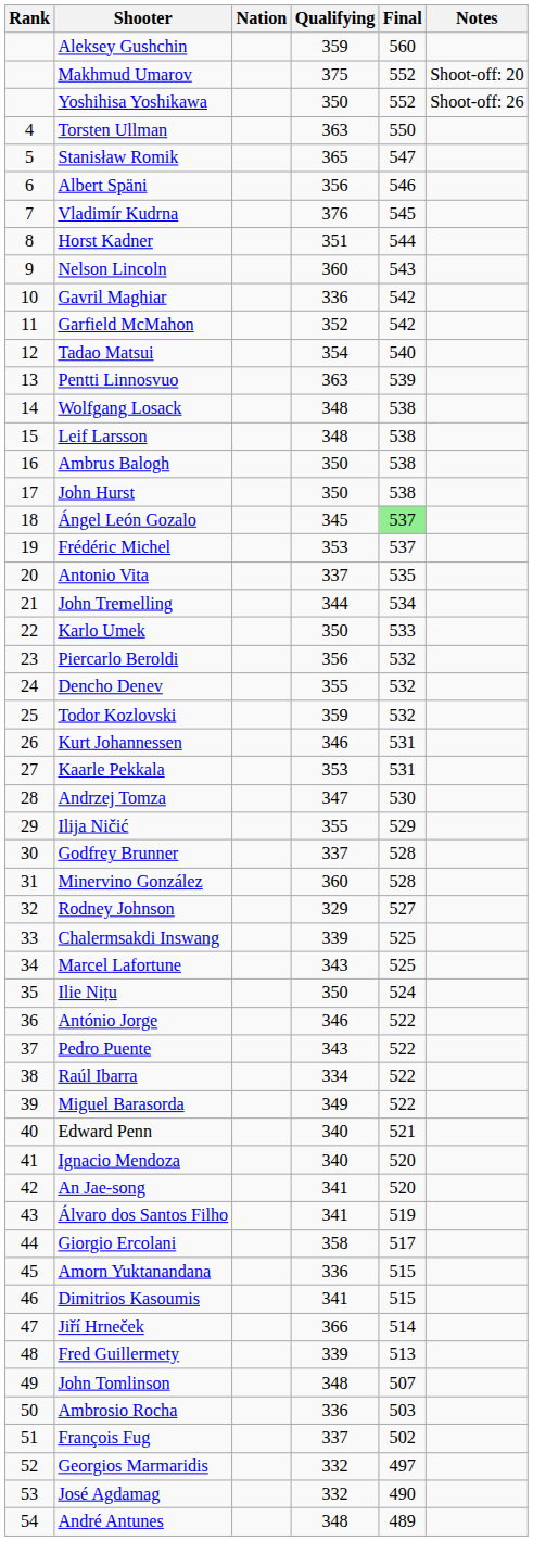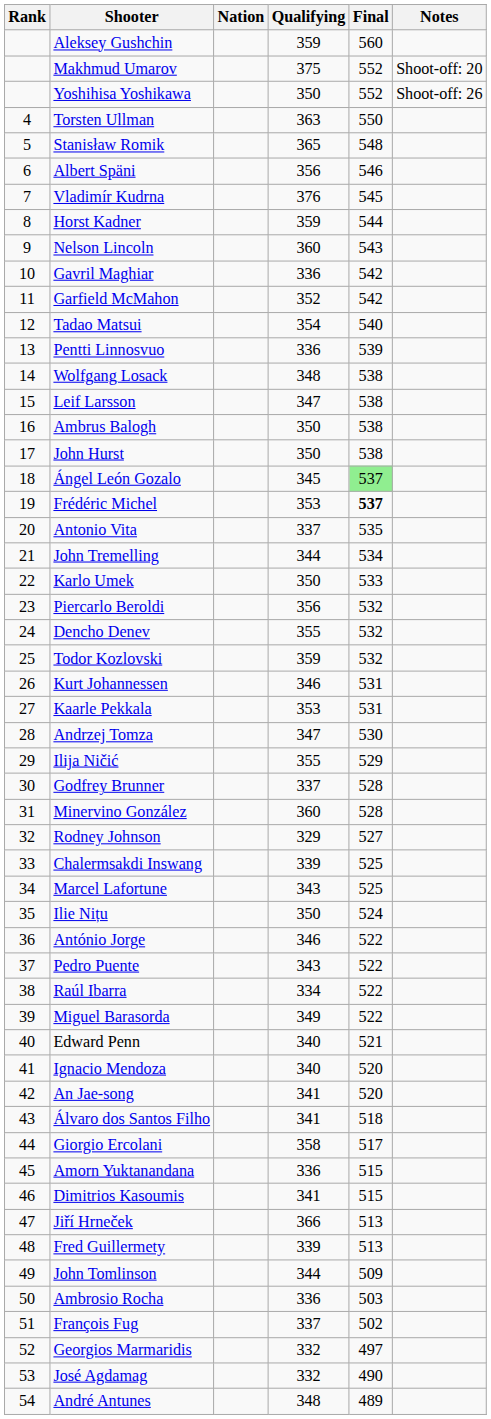Stanisław Romik | Final: 547 -> 548
Horst Kadner | Qualifying: 351 -> 359
Pentti Linnosvuo | Qualifying: 363 -> 336
Leif Larsson | Qualifying: 348 -> 347
Frédéric Michel | Final: normal -> bold
Álvaro dos Santos Filho | Final: 519 -> 518
Jiří Hrneček | Final: 514 -> 513
John Tomlinson | Qualifying: 348 -> 344
John Tomlinson | Final: 507 -> 509
